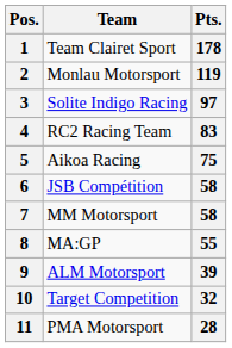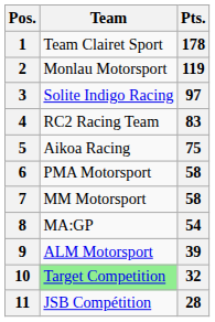6 | Team: JSB Compétition -> PMA Motorsport
8 | Pts.: 55 -> 54
10 | Team: no background -> lightgreen background
11 | Team: PMA Motorsport -> JSB Compétition
